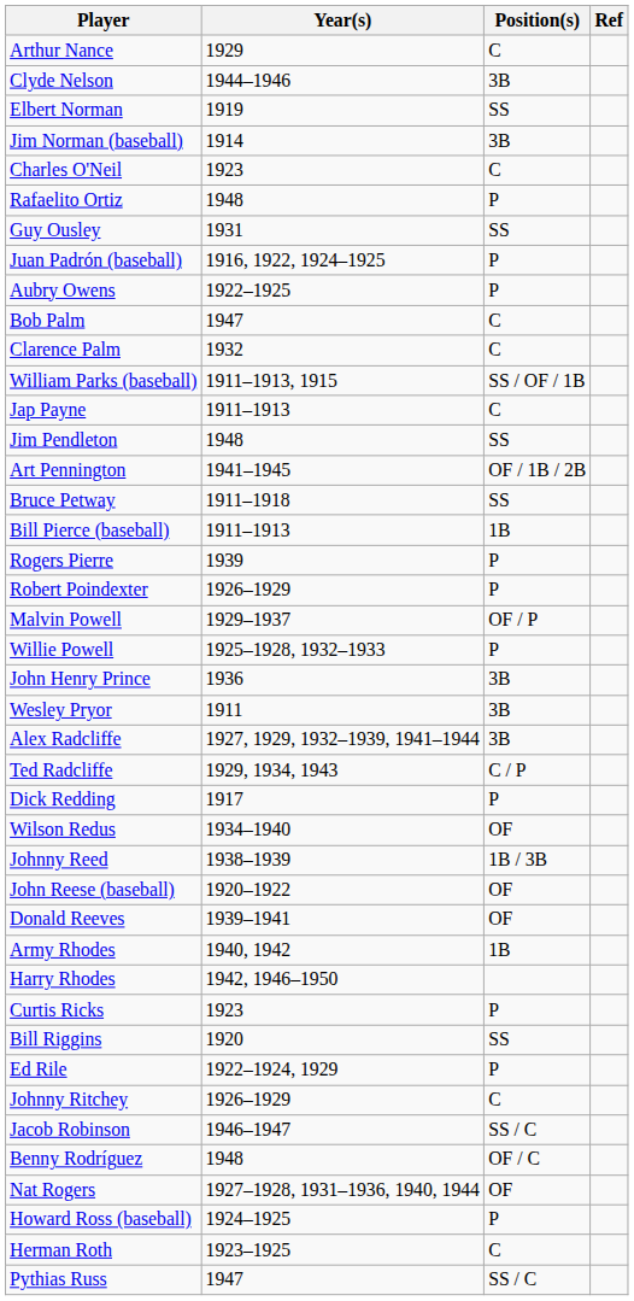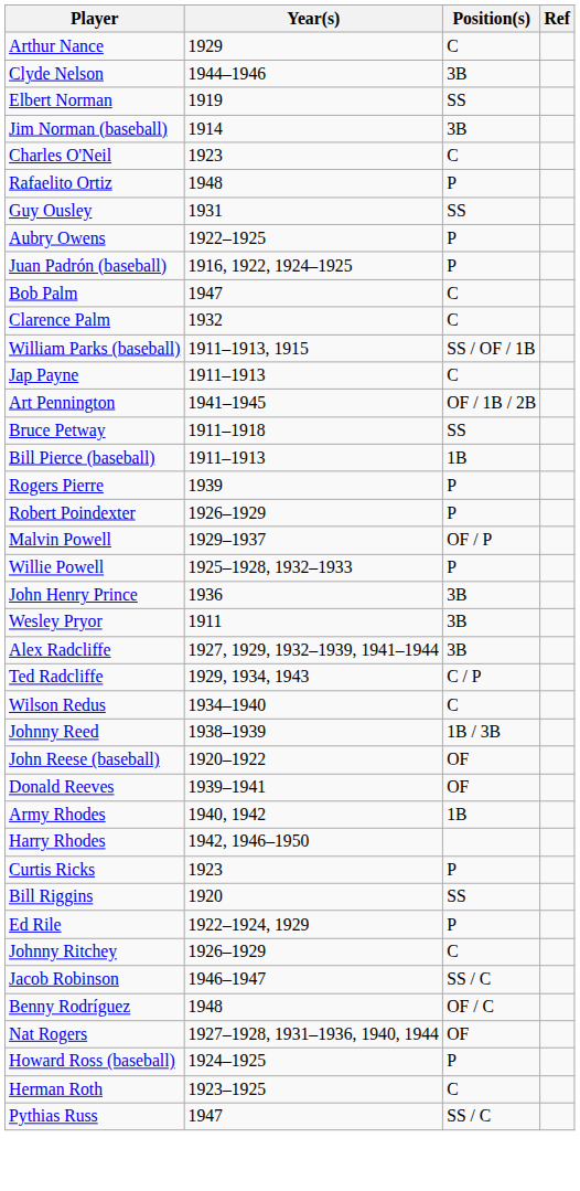rows swapped: Aubry Owens <-> Juan Padrón (baseball)
- row: Jim Pendleton | 1948 | SS
- row: Dick Redding | 1917 | P
Wilson Redus | Position(s): OF -> C
